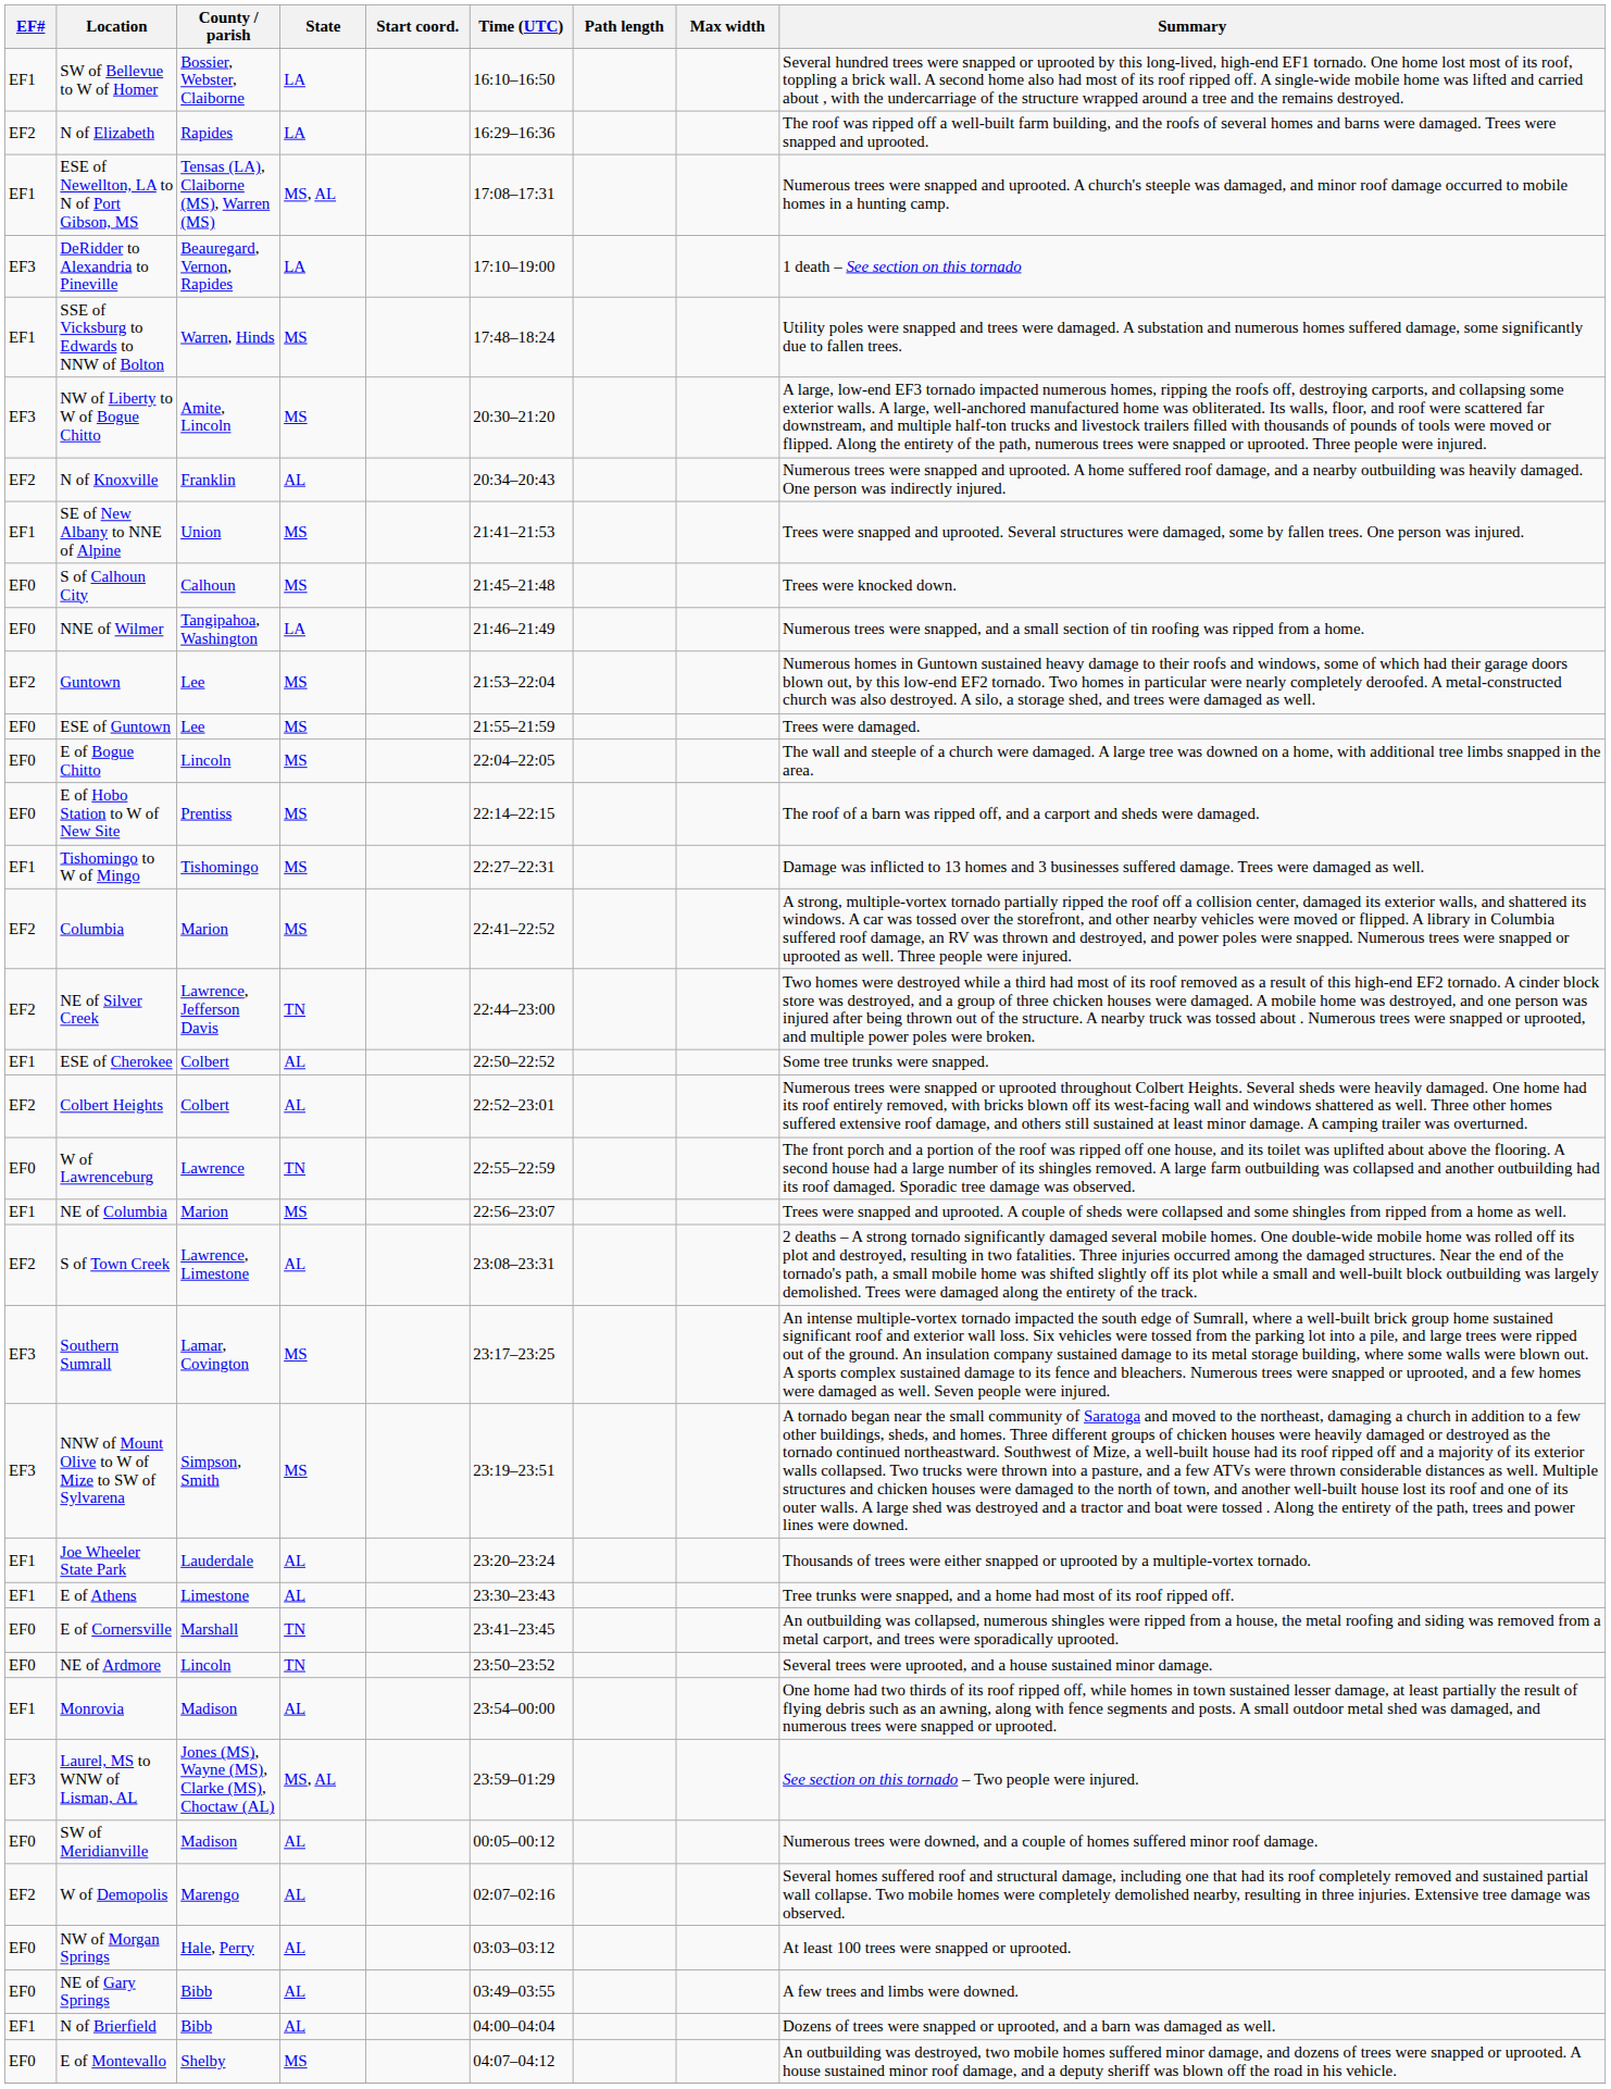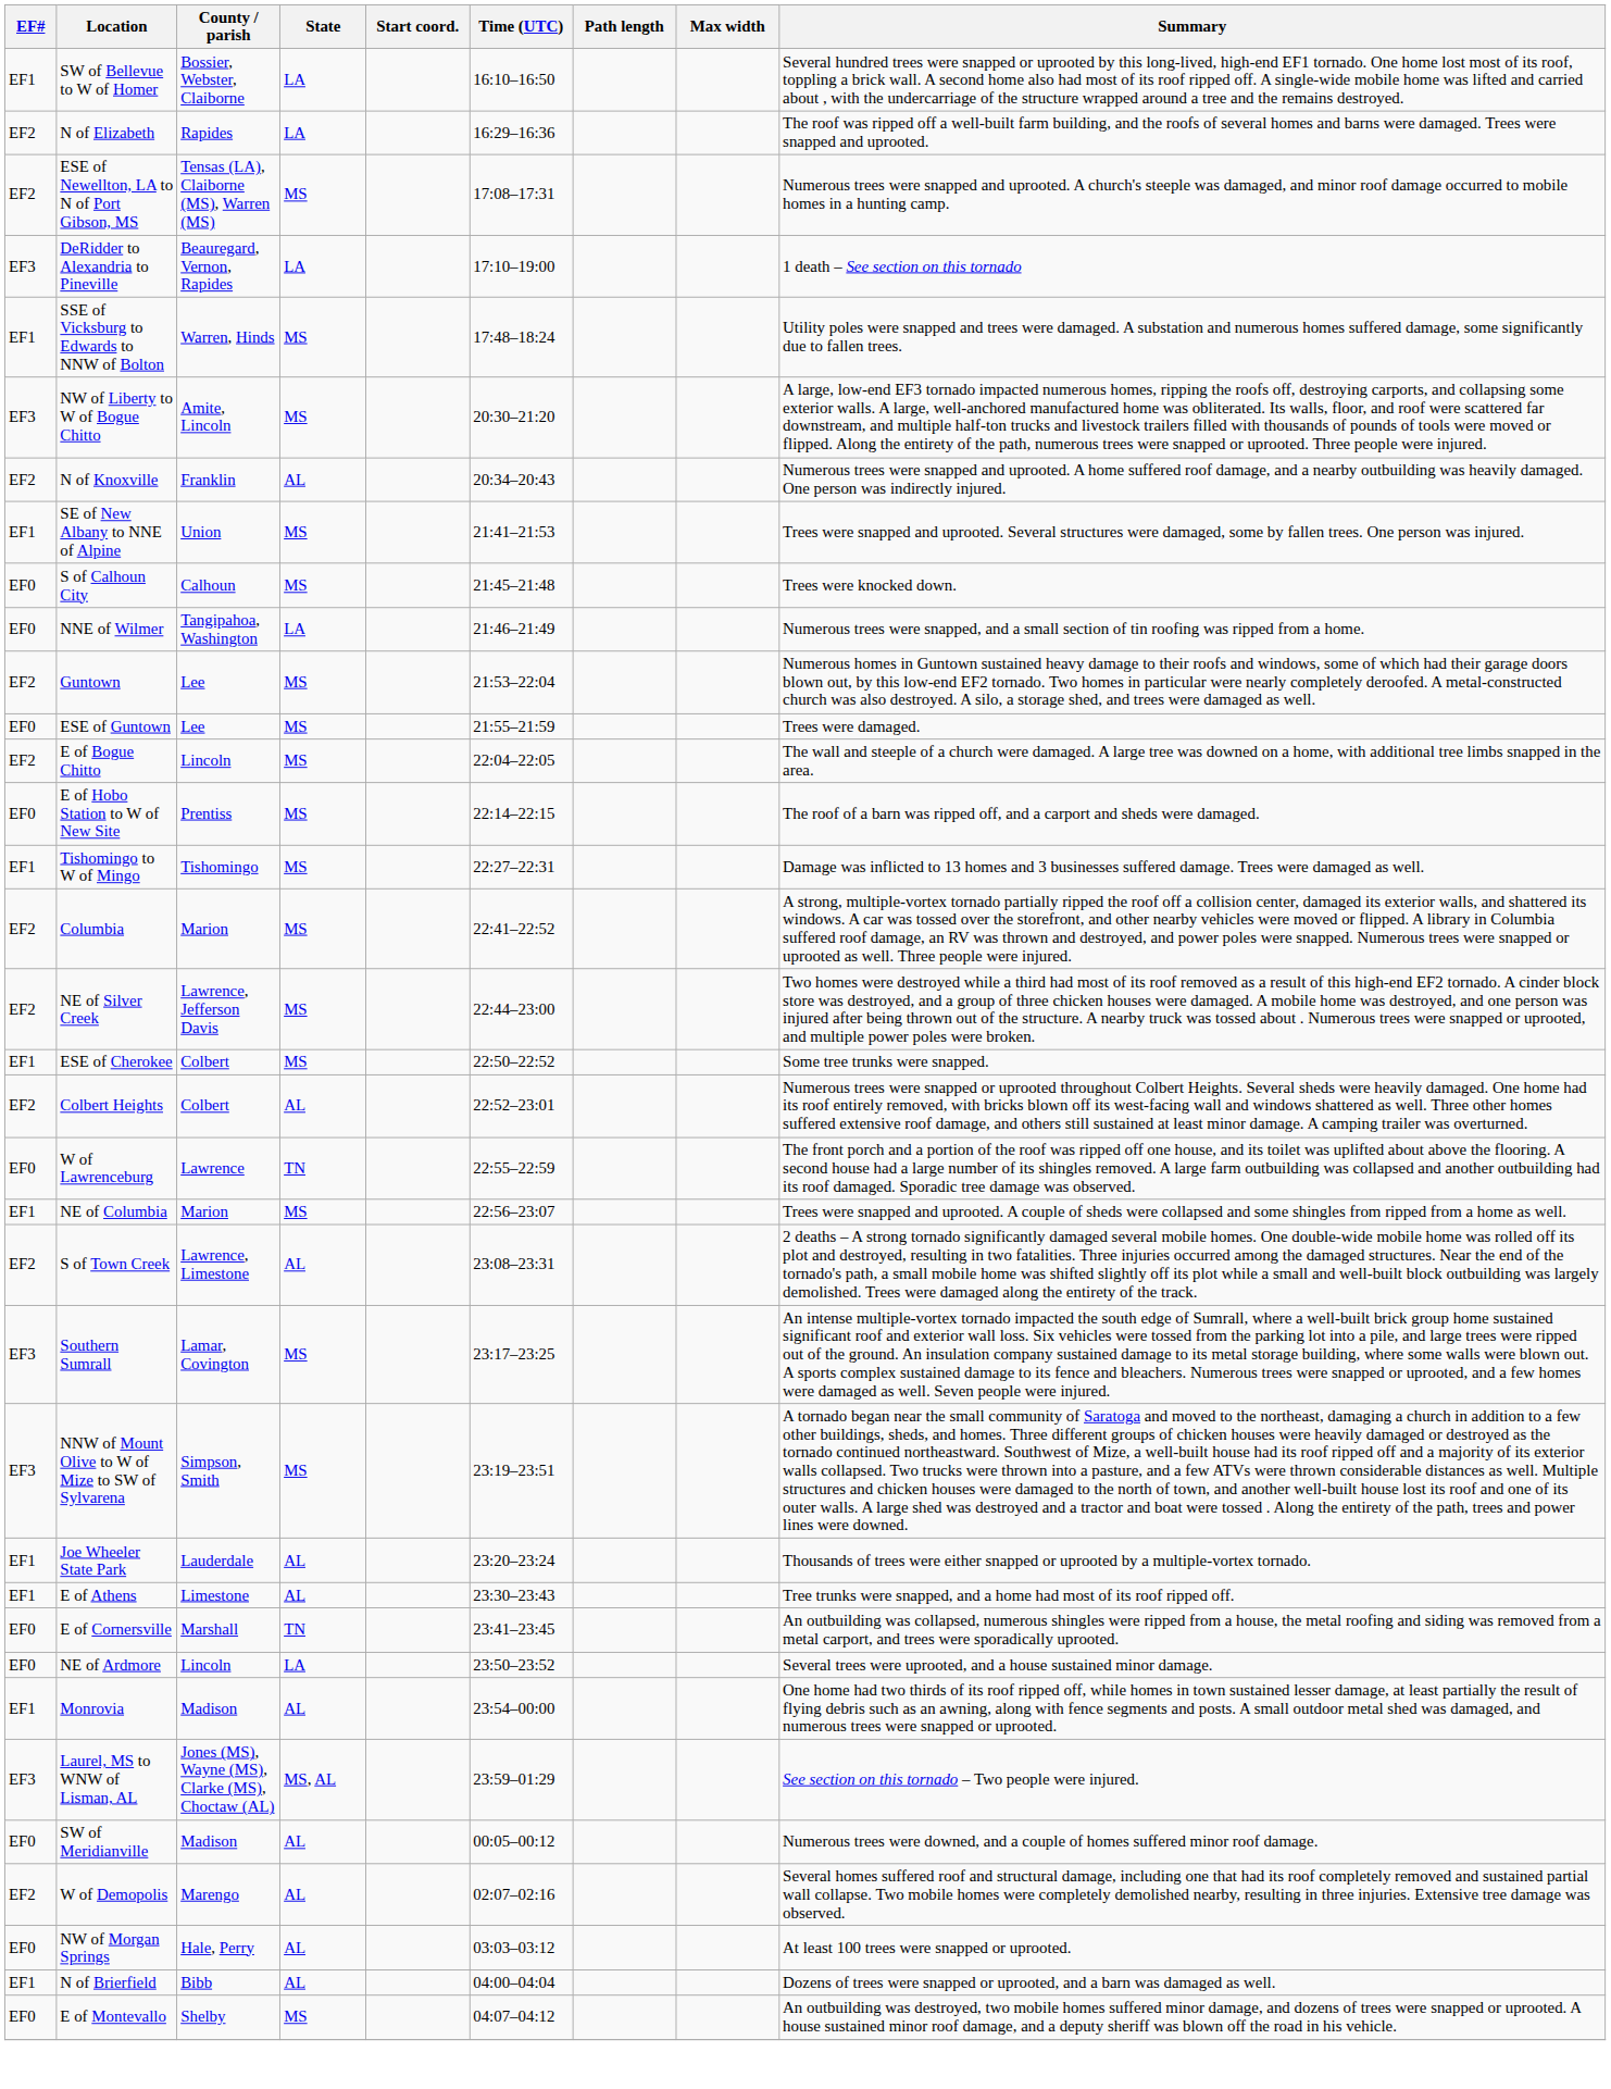ESE of Newellton, LA to N of Port Gibson, MS | EF#: EF1 -> EF2
ESE of Newellton, LA to N of Port Gibson, MS | State: MS, AL -> MS
E of Bogue Chitto | EF#: EF0 -> EF2
NE of Silver Creek | State: TN -> MS
ESE of Cherokee | State: AL -> MS
NE of Ardmore | State: TN -> LA
- row: EF0 | NE of Gary Springs | Bibb | AL | 03:49–03:55 | A few trees and limbs were downed.
